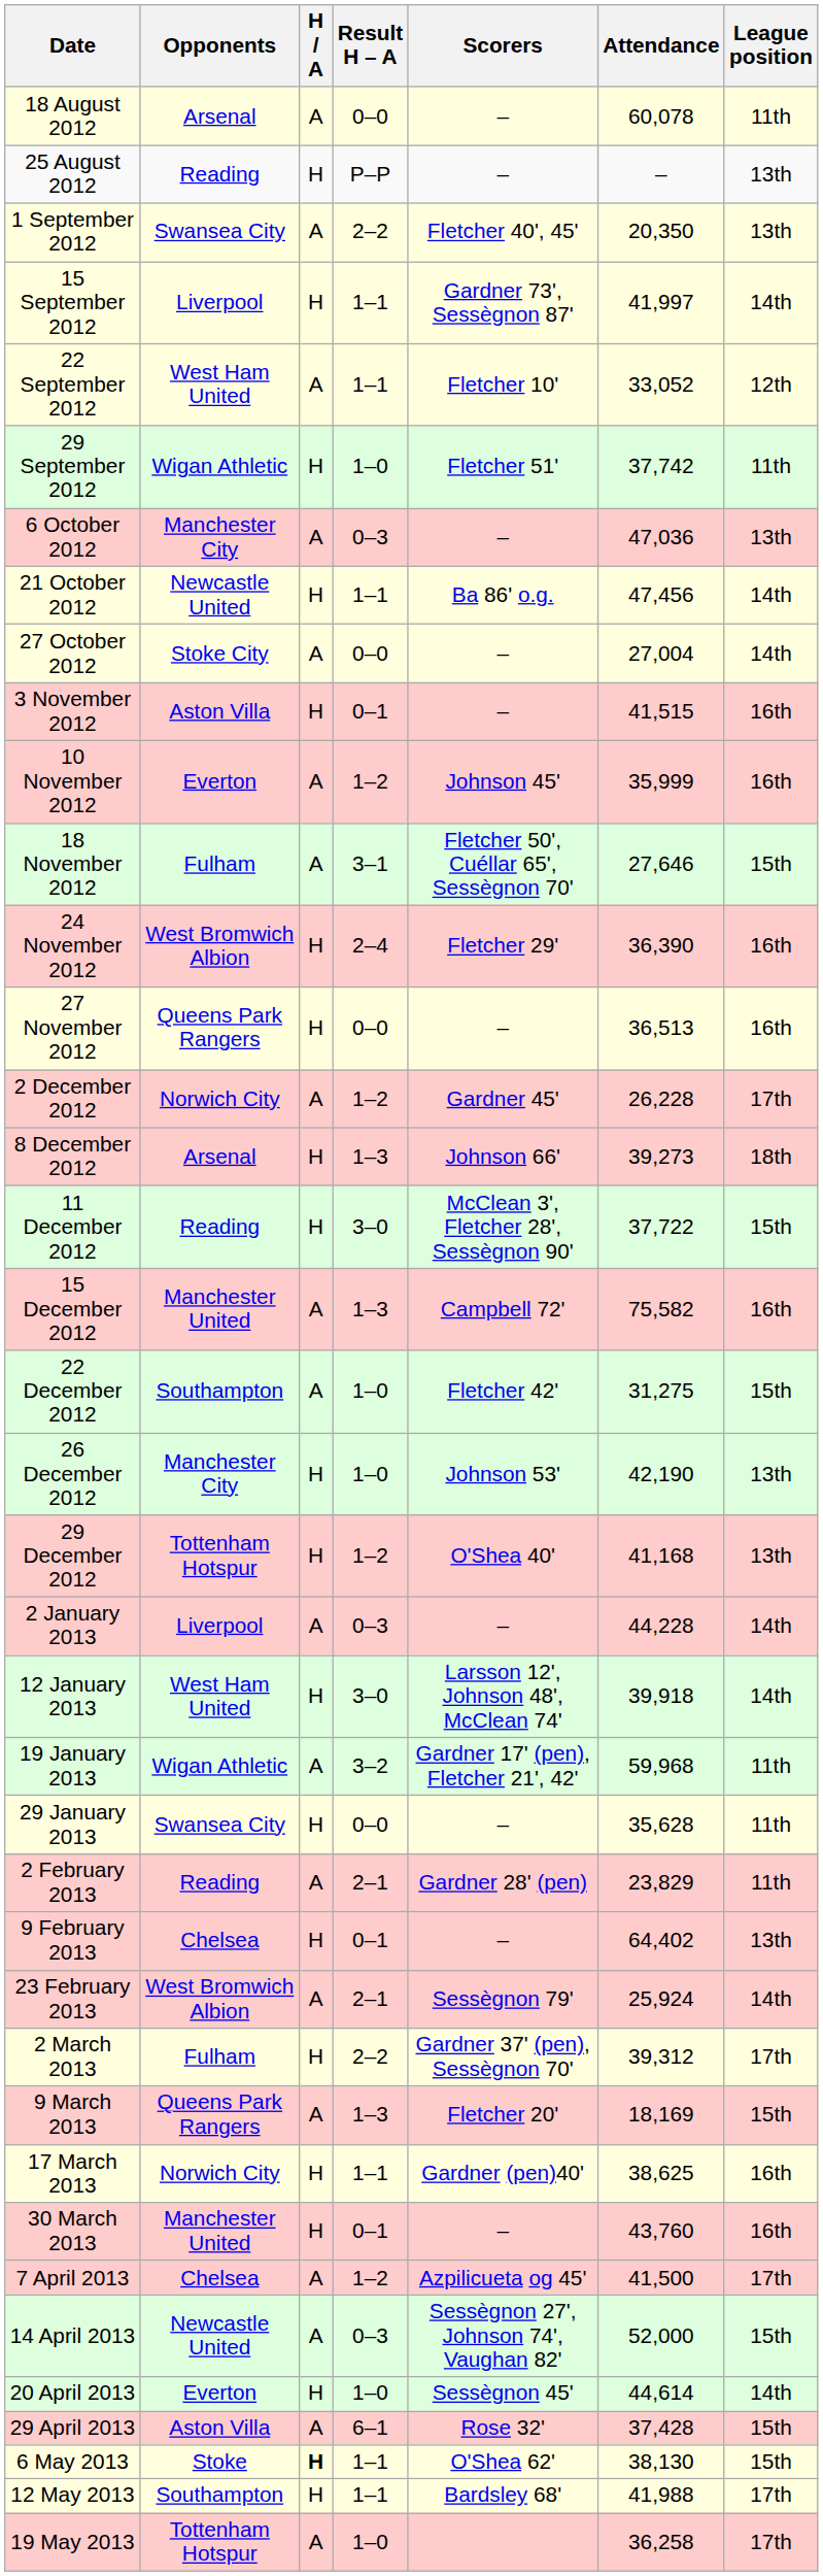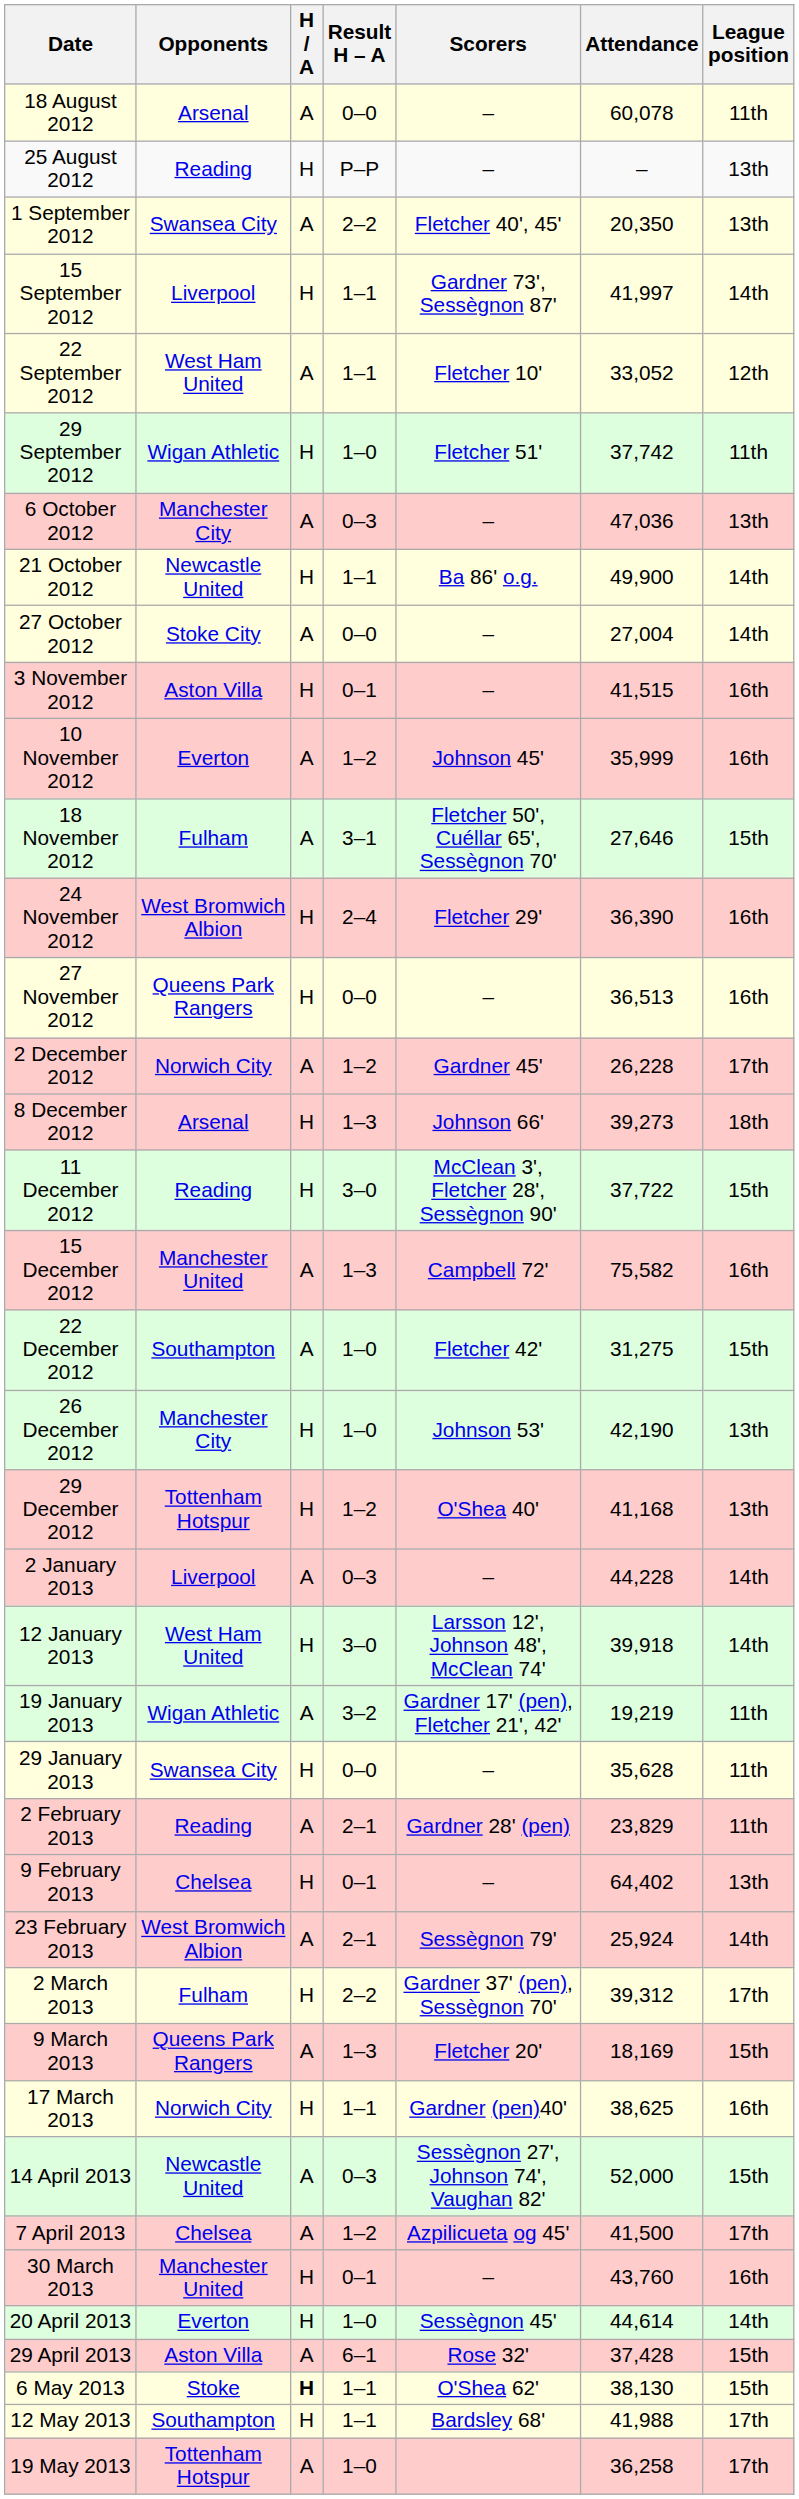21 October 2012 | Attendance: 47,456 -> 49,900
19 January 2013 | Attendance: 59,968 -> 19,219
rows swapped: 30 March 2013 <-> 14 April 2013
